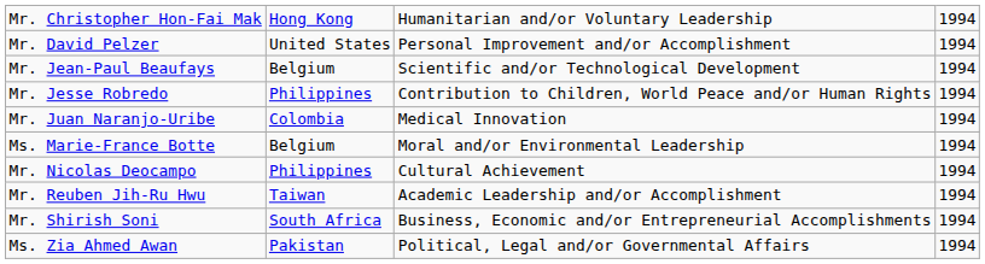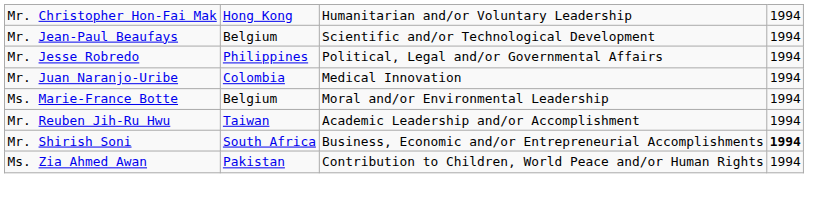- row: Mr. David Pelzer | United States | Personal Improvement and/or Accomplishment | 1994
Mr. Jesse Robredo | column 3: Contribution to Children, World Peace and/or Human Rights -> Political, Legal and/or Governmental Affairs
- row: Mr. Nicolas Deocampo | Philippines | Cultural Achievement | 1994
Mr. Shirish Soni | column 4: normal -> bold
Ms. Zia Ahmed Awan | column 3: Political, Legal and/or Governmental Affairs -> Contribution to Children, World Peace and/or Human Rights
